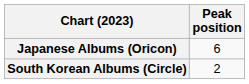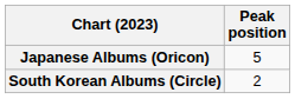Japanese Albums (Oricon) | Peak position: 6 -> 5
